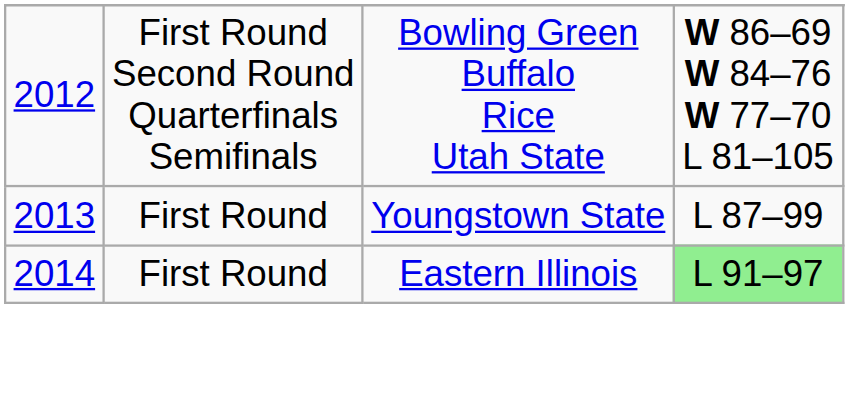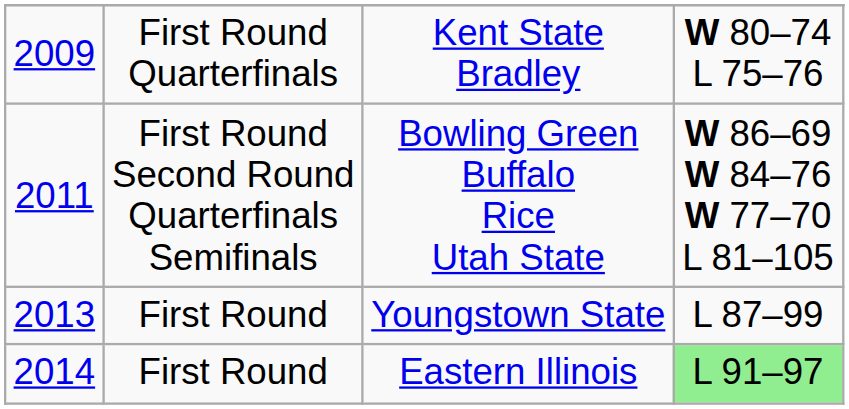+ row: 2009 | First Round Quarterfinals | Kent State Bradley | W 80–74 L 75–76
Bowling Green Buffalo Rice Utah State | column 1: 2012 -> 2011
